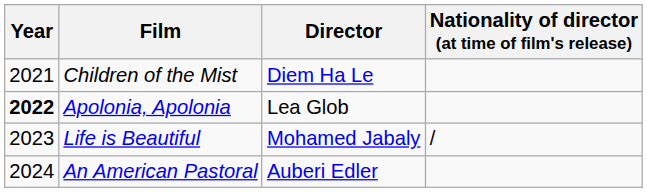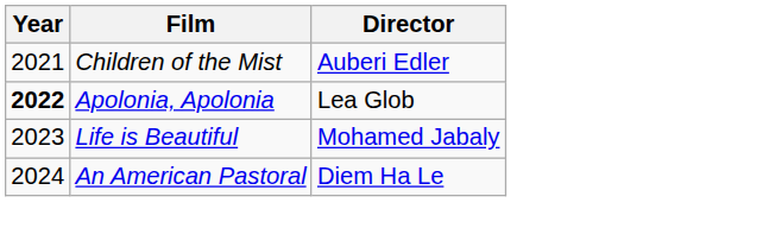- column: Nationality of director (at time of film's release) | /
Children of the Mist | Director: Diem Ha Le -> Auberi Edler
An American Pastoral | Director: Auberi Edler -> Diem Ha Le
